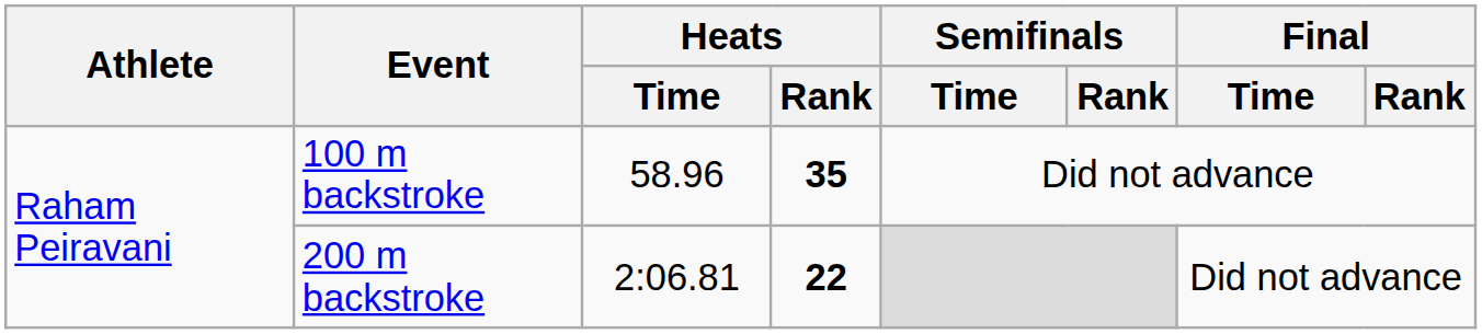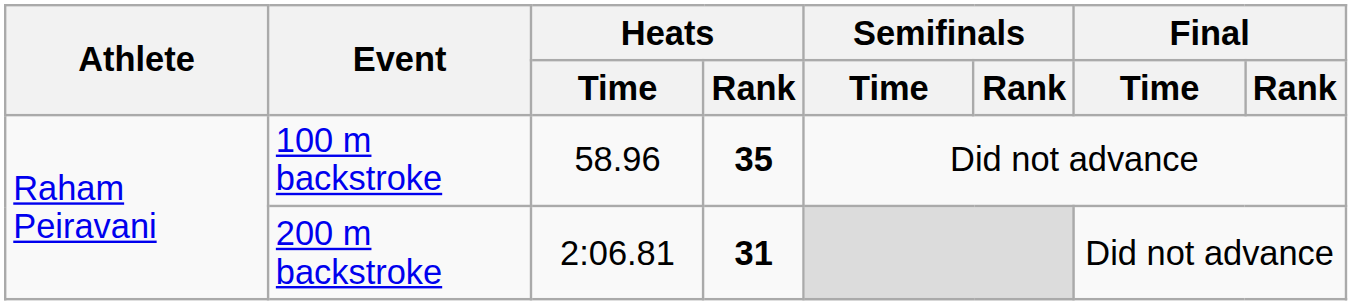200 m backstroke | Heats / Rank: 22 -> 31
